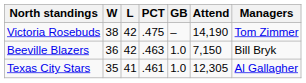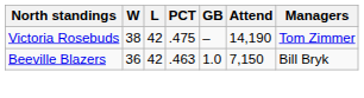- row: Texas City Stars | 35 | 41 | .461 | 1.0 | 12,305 | Al Gallagher
